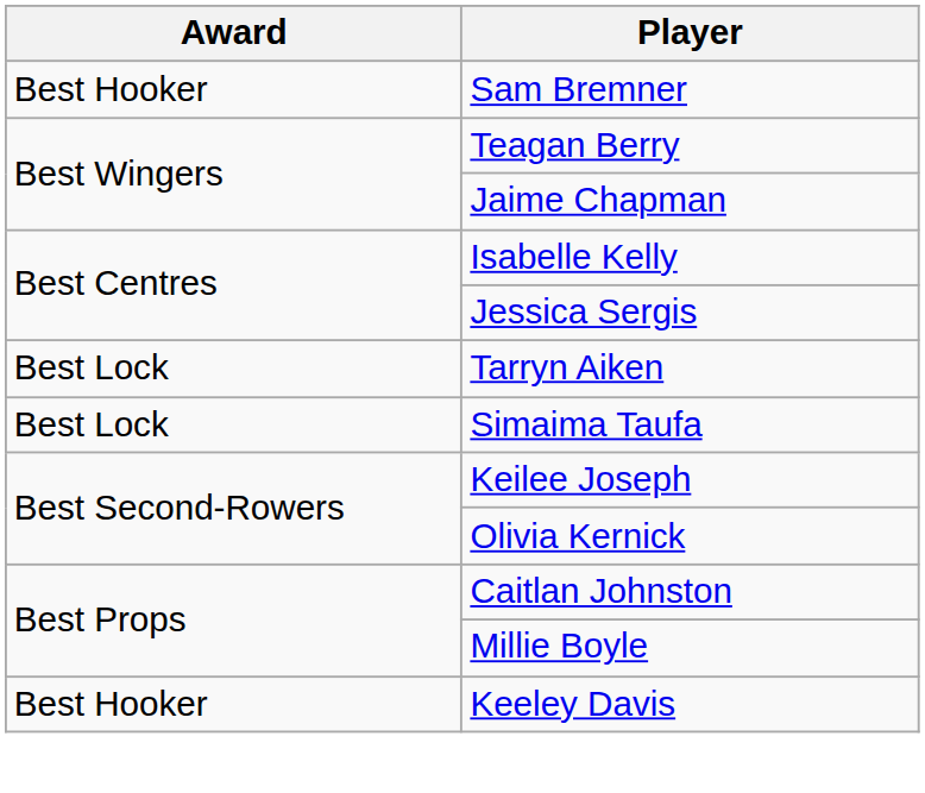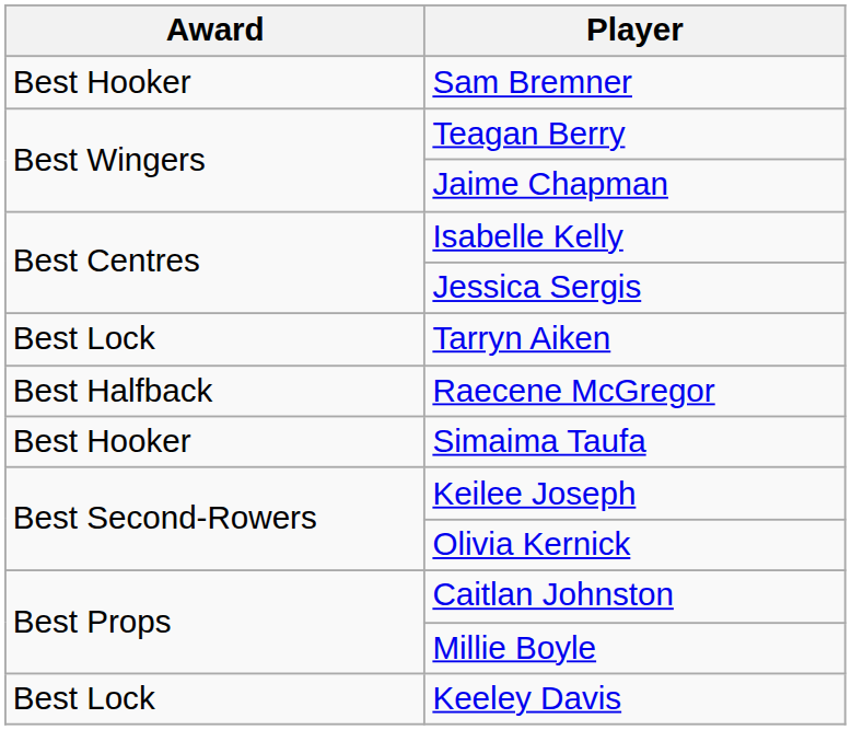+ row: Best Halfback | Raecene McGregor
Simaima Taufa | Award: Best Lock -> Best Hooker
Keeley Davis | Award: Best Hooker -> Best Lock
